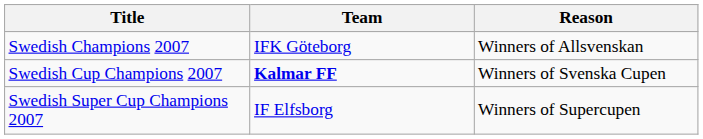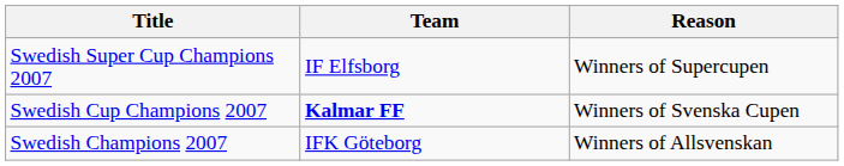rows swapped: Swedish Champions 2007 <-> Swedish Super Cup Champions 2007
